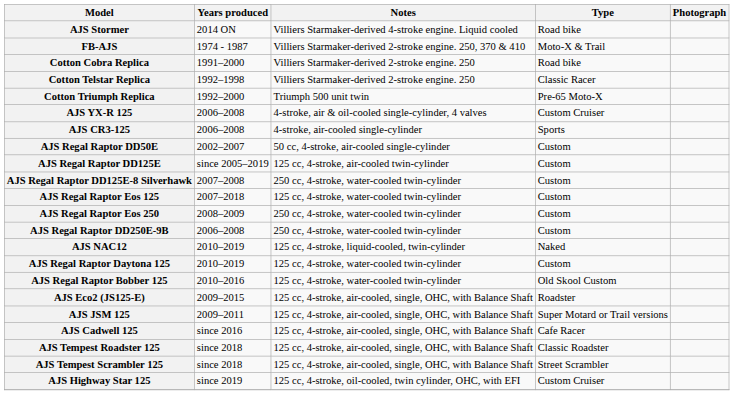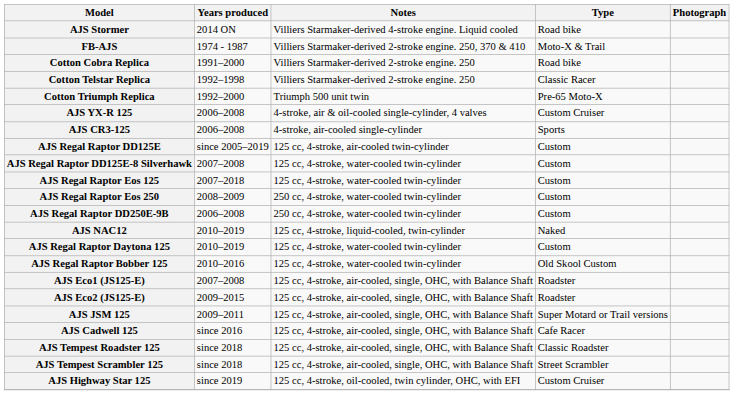- row: AJS Regal Raptor DD50E | 2002–2007 | 50 cc, 4-stroke, air-cooled single-cylinder | Custom
AJS Regal Raptor DD125E-8 Silverhawk | Notes: 250 cc, 4-stroke, water-cooled twin-cylinder -> 125 cc, 4-stroke, water-cooled twin-cylinder
+ row: AJS Eco1 (JS125-E) | 2007–2008 | 125 cc, 4-stroke, air-cooled, single, OHC, with Balance Shaft | Roadster
